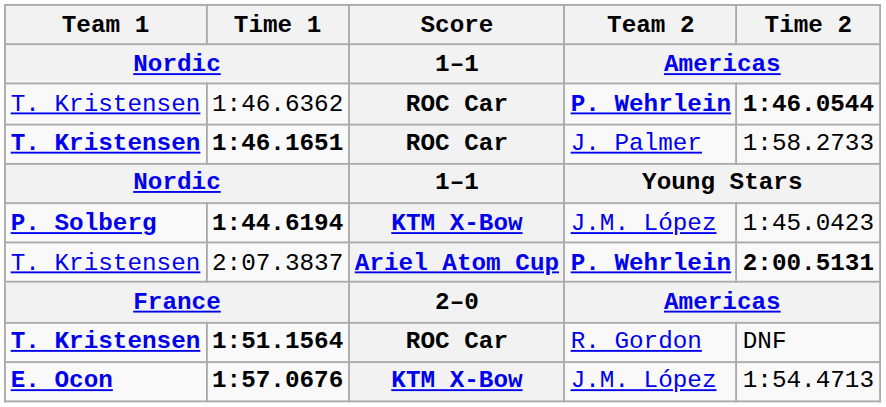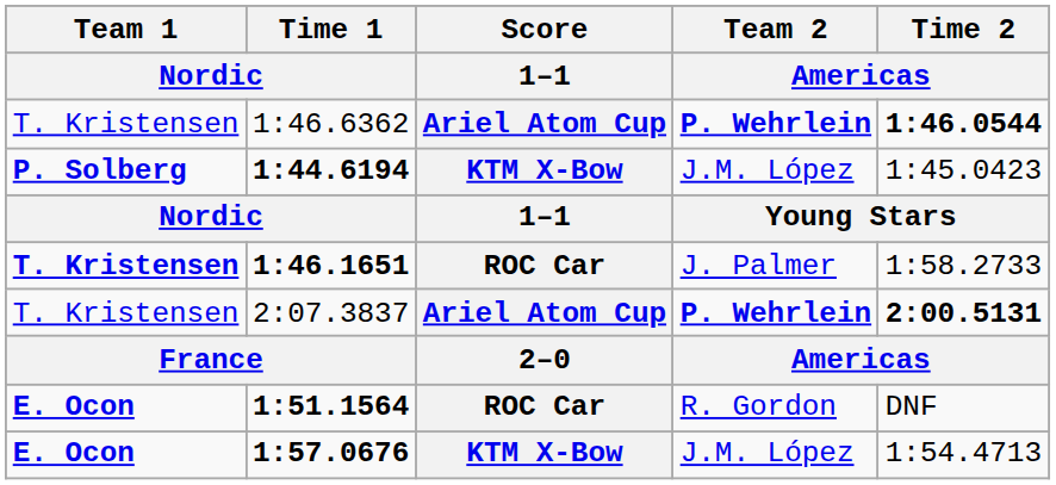1:46.6362 | Score / 1–1: ROC Car -> Ariel Atom Cup
rows swapped: 1:44.6194 <-> 1:46.1651
1:51.1564 | Team 1 / Nordic: T. Kristensen -> E. Ocon
